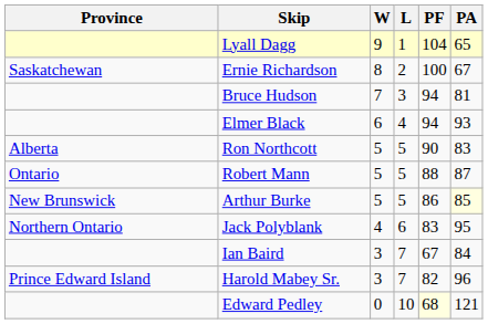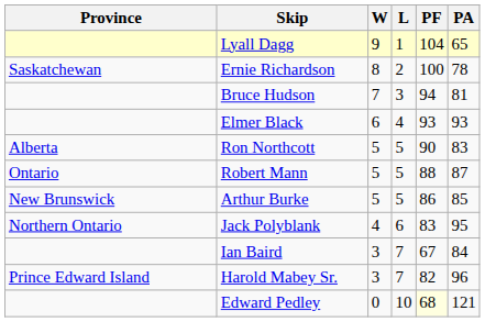Ernie Richardson | PA: 67 -> 78
Elmer Black | PF: 94 -> 93
Arthur Burke | PA: lightyellow background -> no background
